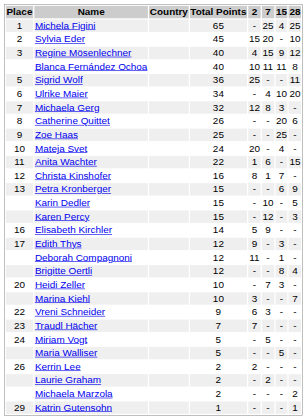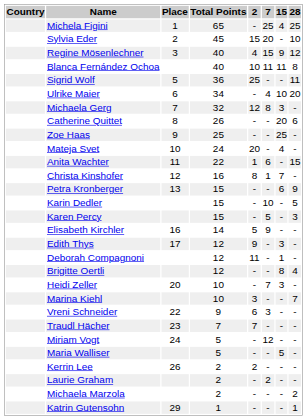columns swapped: Place <-> Country
Karen Percy | 7: 12 -> 5
Miriam Vogt | 7: 5 -> 12
